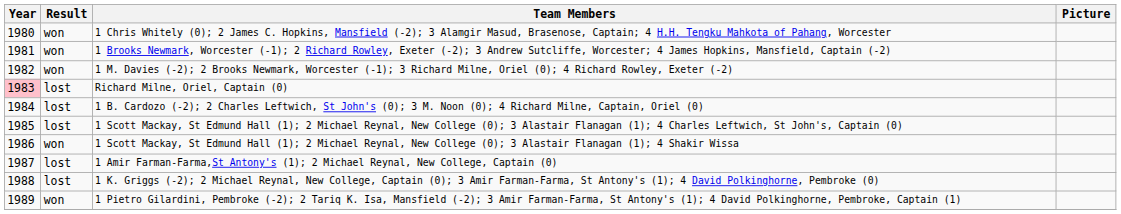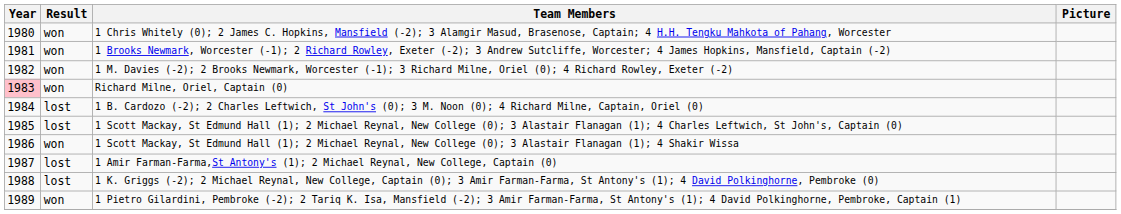Richard Milne, Oriel, Captain (0) | Result: lost -> won
